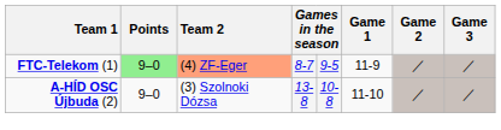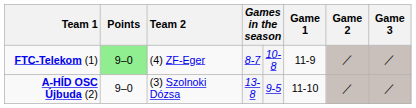FTC-Telekom (1) | Team 2: lightsalmon background -> no background
FTC-Telekom (1) | column 5: 9-5 -> 10-8
A-HÍD OSC Újbuda (2) | column 5: 10-8 -> 9-5
